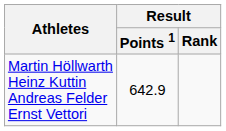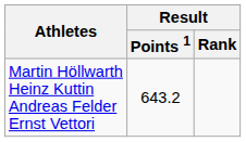Martin Höllwarth Heinz Kuttin Andreas Felder Ernst Vettori | Result / Points 1: 642.9 -> 643.2
